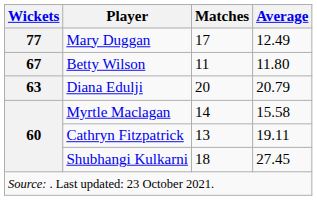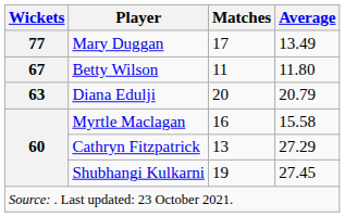Mary Duggan | Average: 12.49 -> 13.49
Myrtle Maclagan | Matches: 14 -> 16
Cathryn Fitzpatrick | Average: 19.11 -> 27.29
Shubhangi Kulkarni | Matches: 18 -> 19
